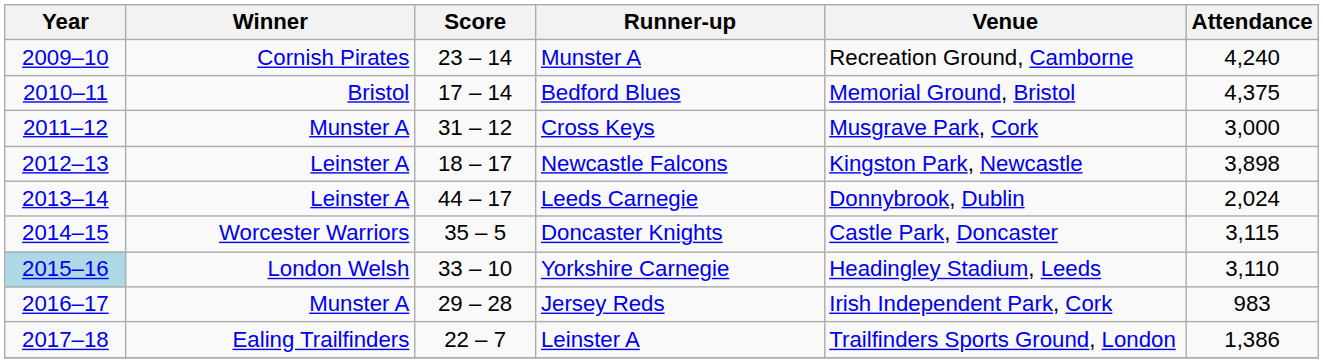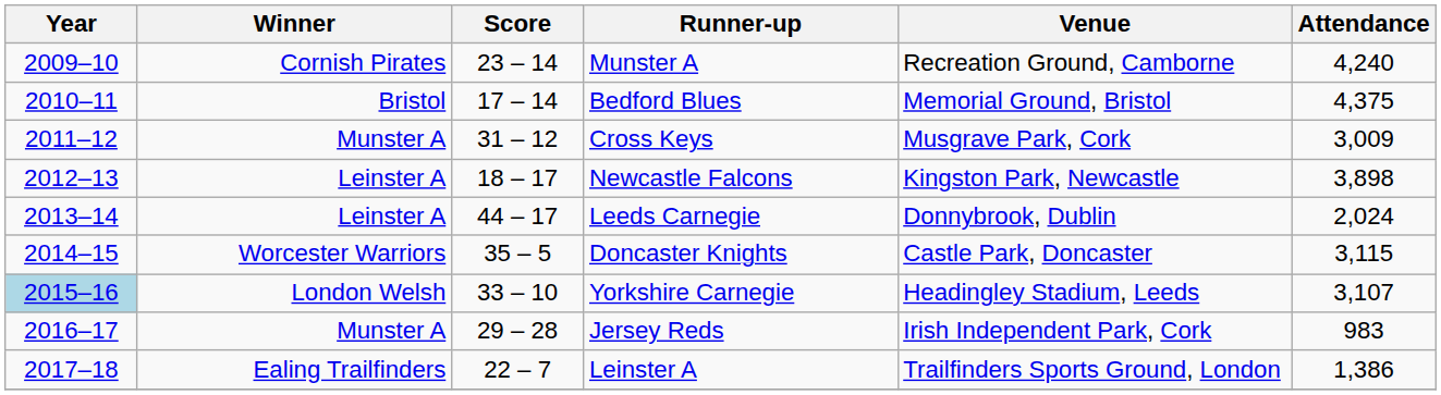Cross Keys | Attendance: 3,000 -> 3,009
Yorkshire Carnegie | Attendance: 3,110 -> 3,107
